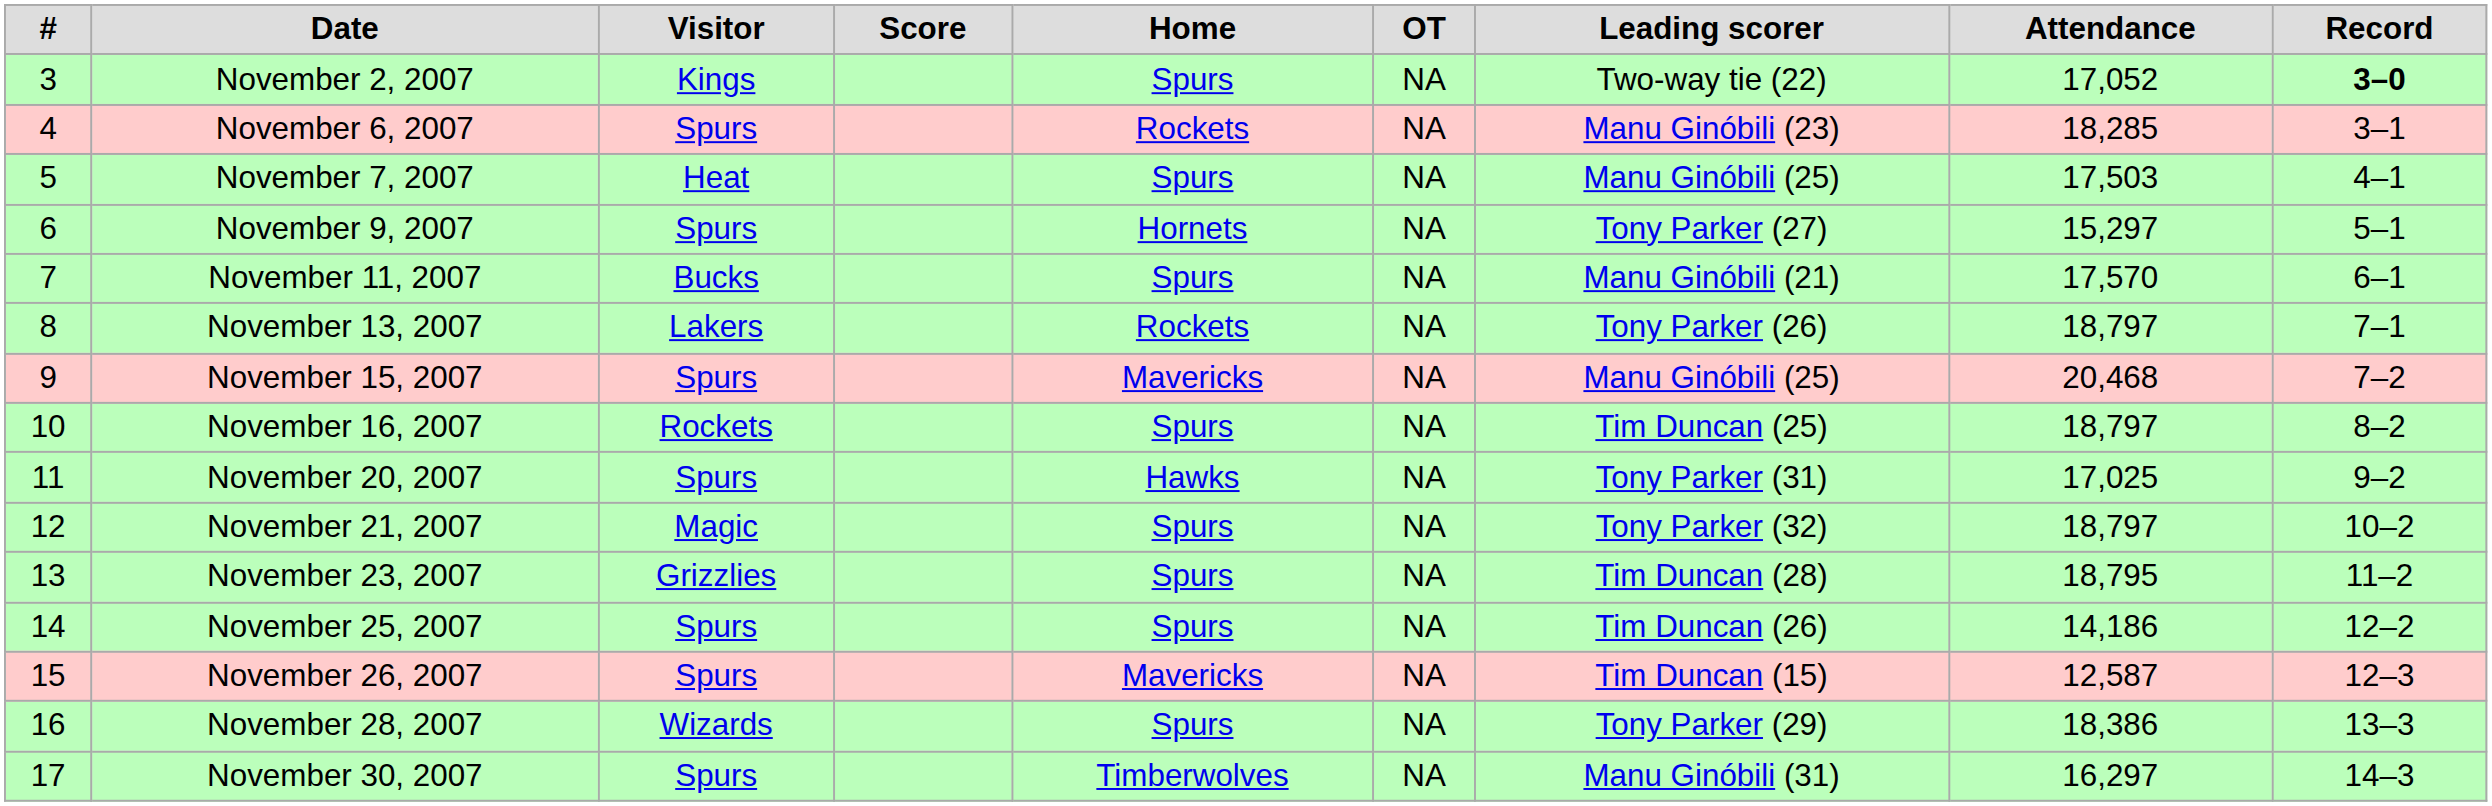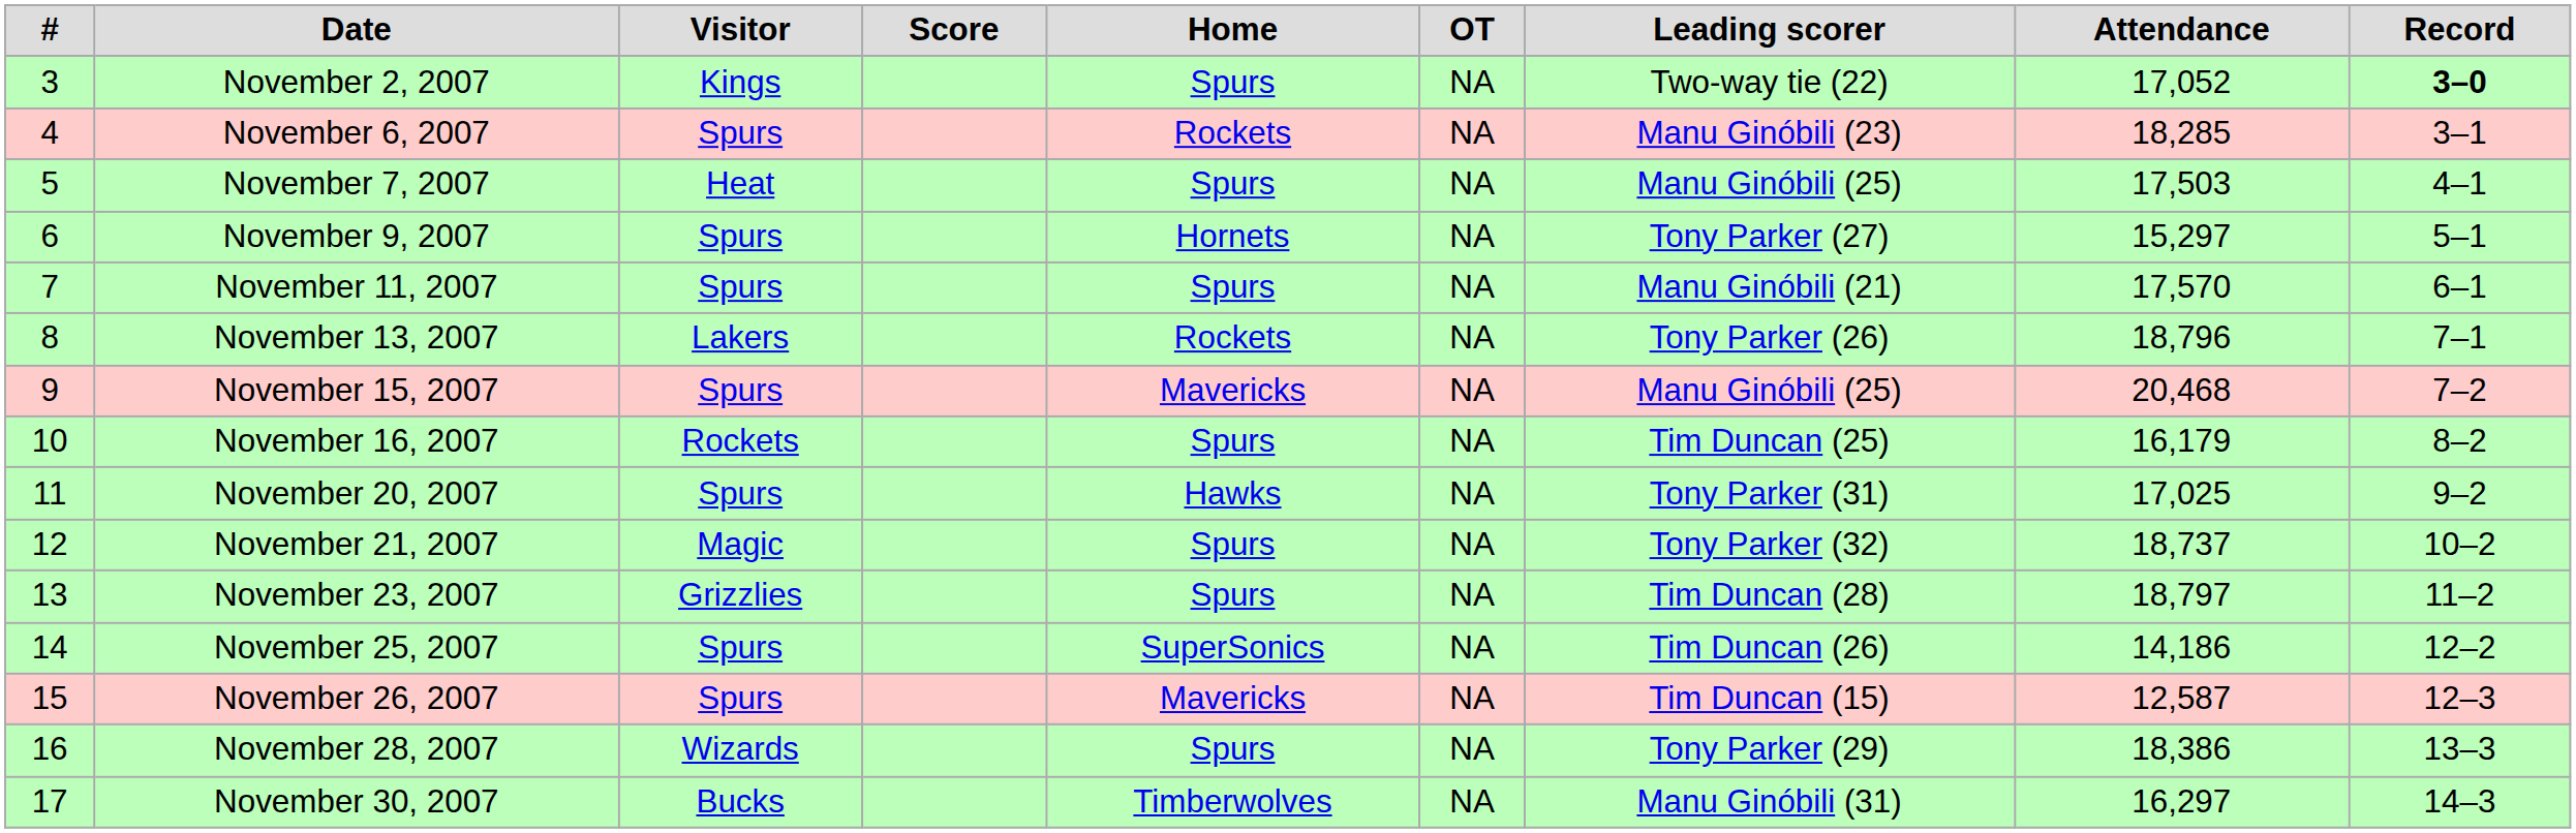November 11, 2007 | Visitor: Bucks -> Spurs
November 13, 2007 | Attendance: 18,797 -> 18,796
November 16, 2007 | Attendance: 18,797 -> 16,179
November 21, 2007 | Attendance: 18,797 -> 18,737
November 23, 2007 | Attendance: 18,795 -> 18,797
November 25, 2007 | Home: Spurs -> SuperSonics
November 30, 2007 | Visitor: Spurs -> Bucks
